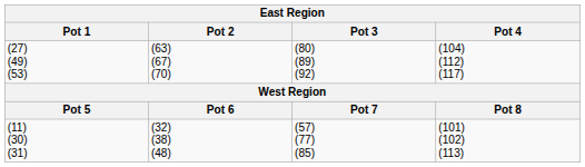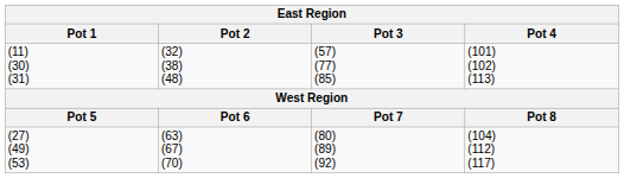rows swapped: (11) (30) (31) <-> (27) (49) (53)
